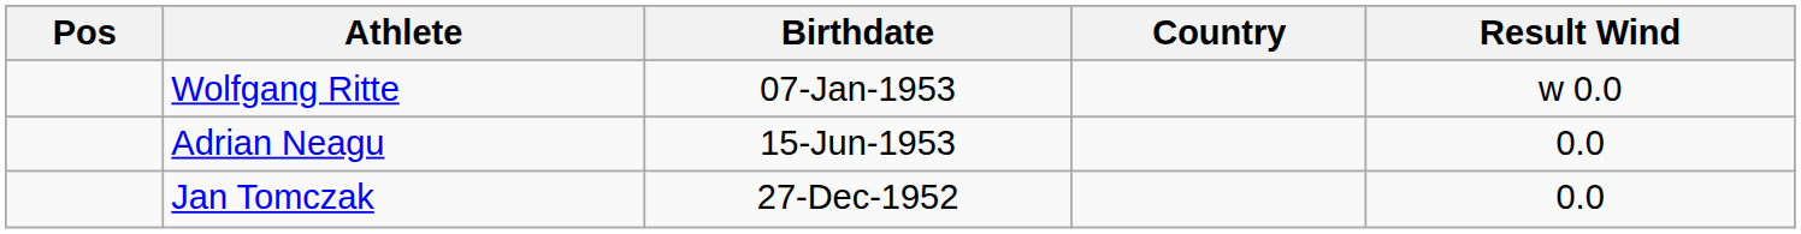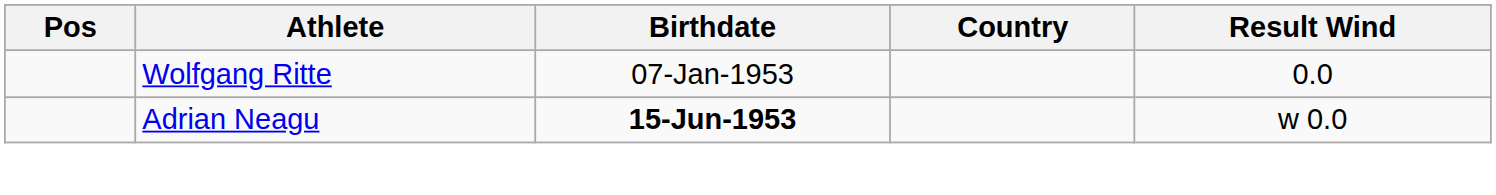Wolfgang Ritte | Result Wind: w 0.0 -> 0.0
Adrian Neagu | Birthdate: normal -> bold
Adrian Neagu | Result Wind: 0.0 -> w 0.0
- row: Jan Tomczak | 27-Dec-1952 | 0.0
